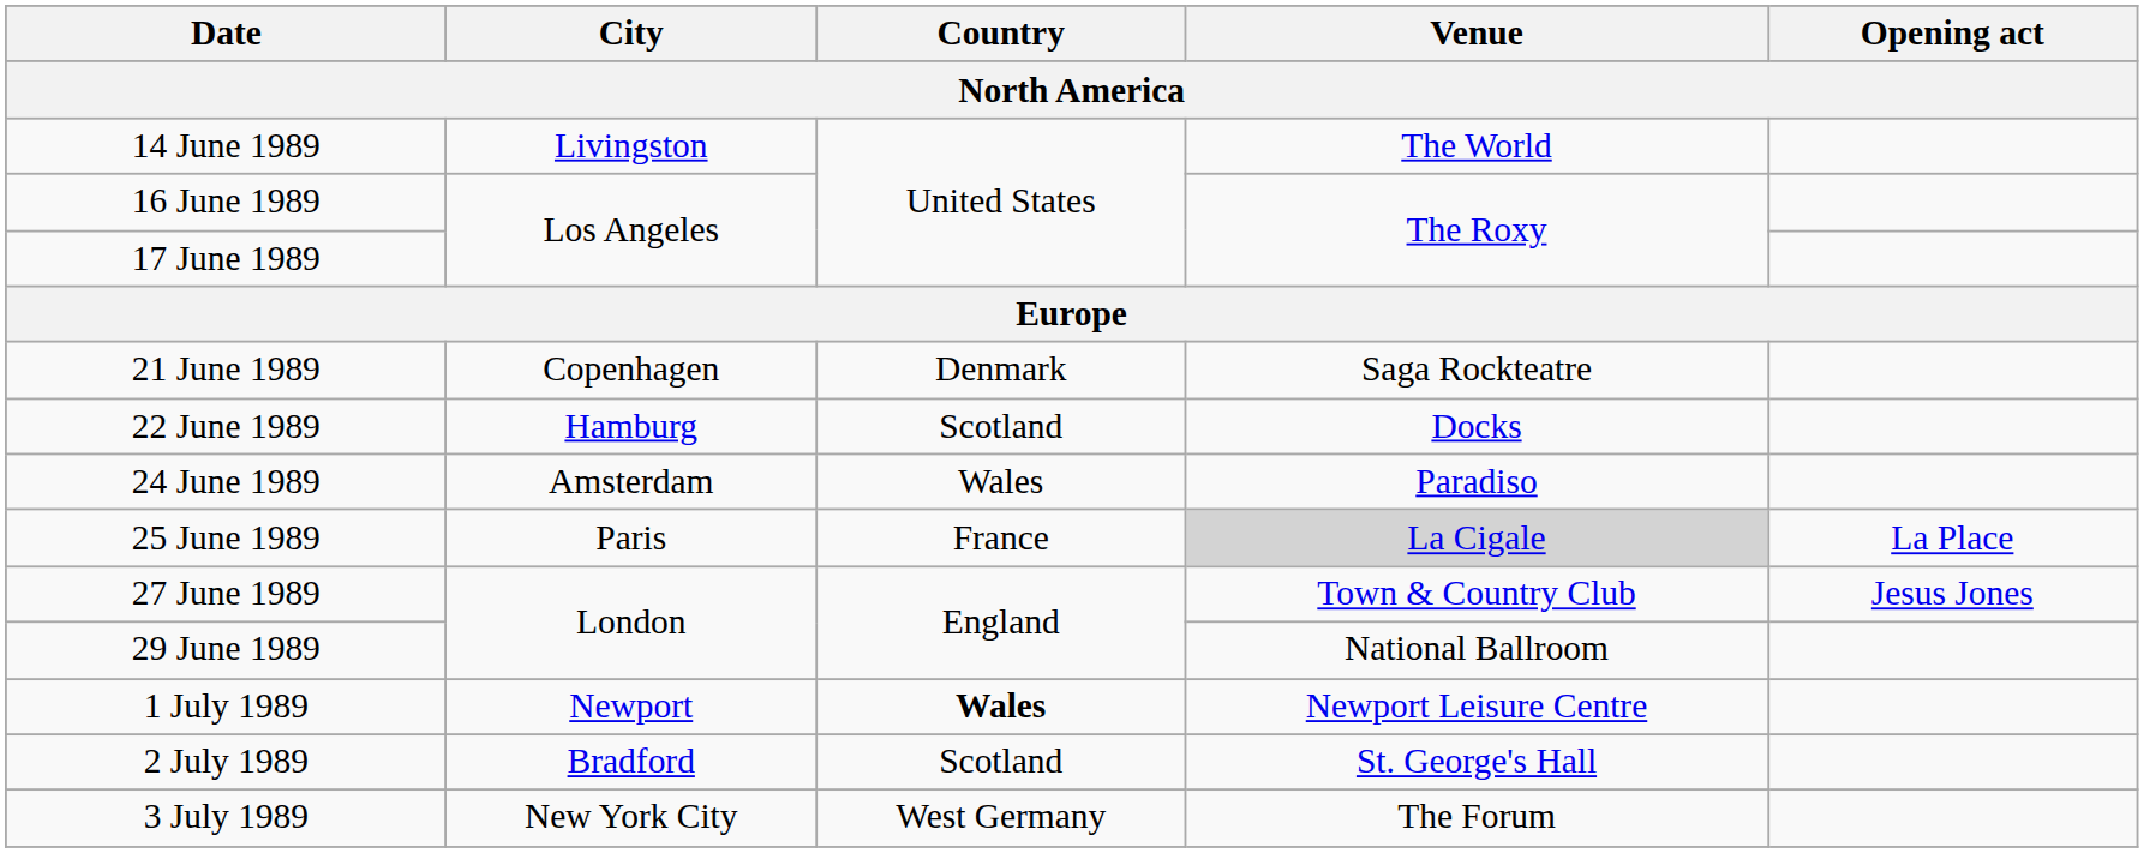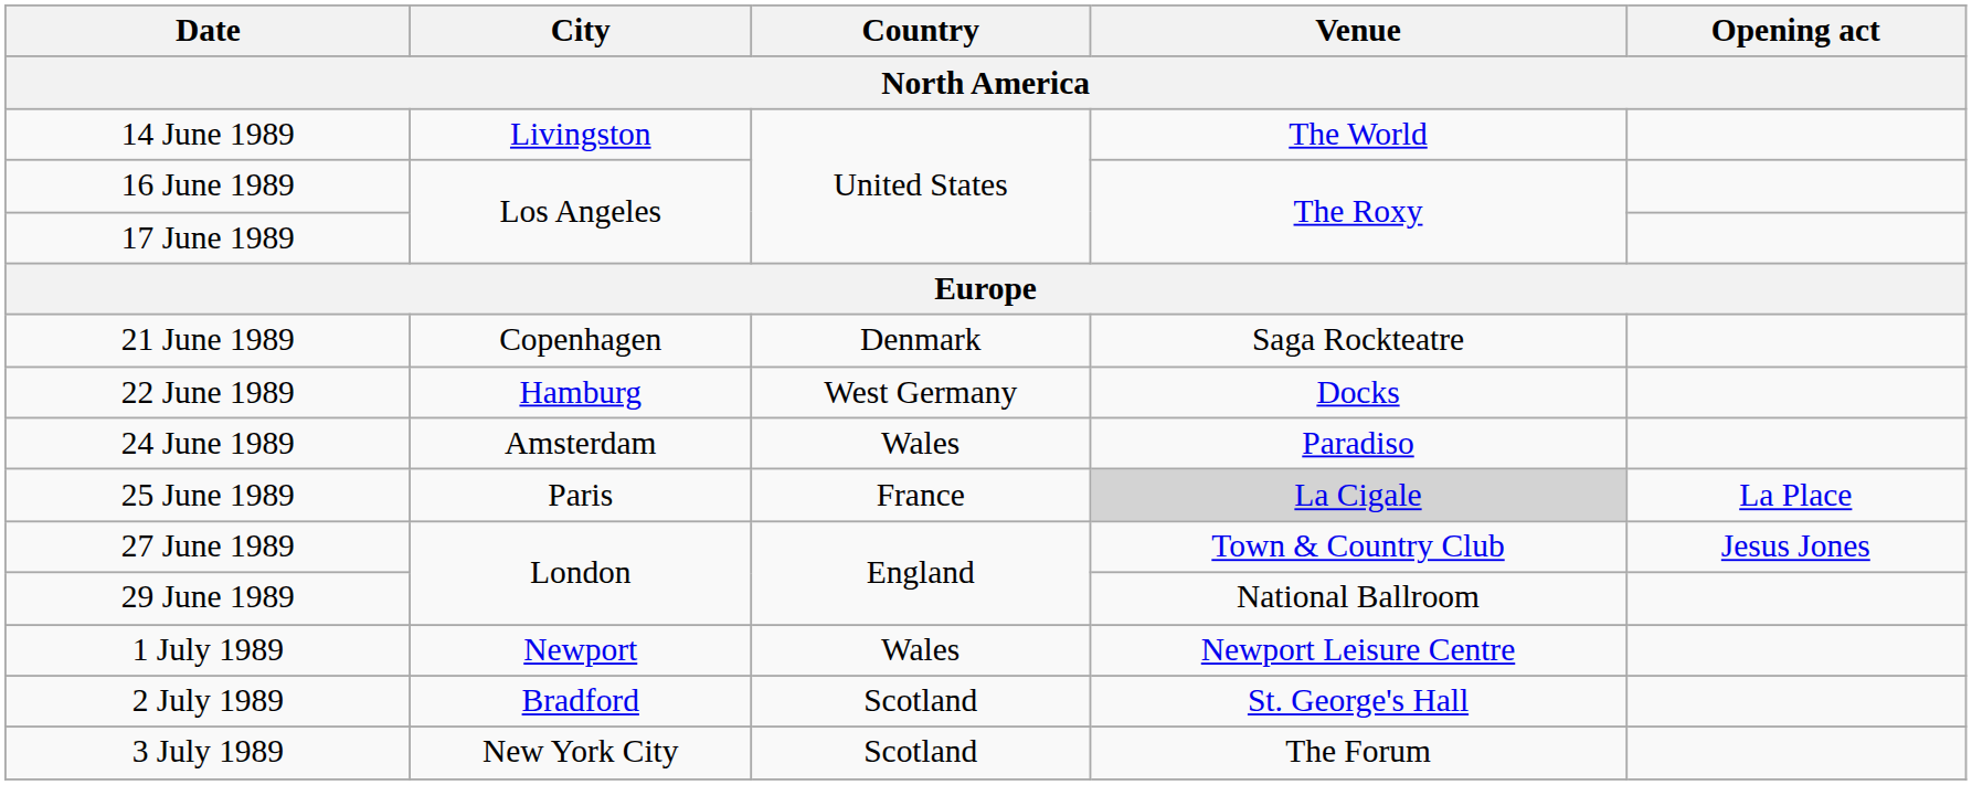22 June 1989 | Country: Scotland -> West Germany
1 July 1989 | Country: bold -> normal
3 July 1989 | Country: West Germany -> Scotland
